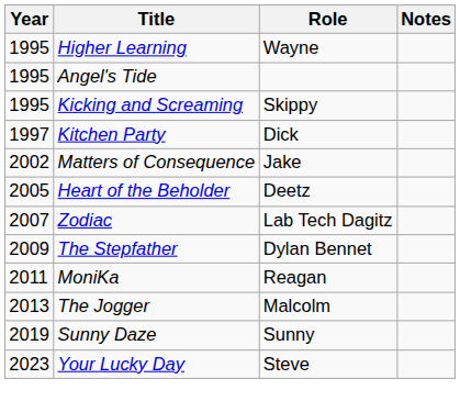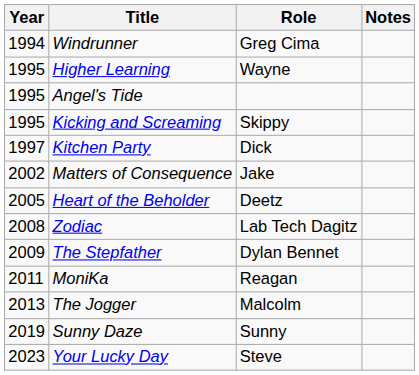+ row: 1994 | Windrunner | Greg Cima
Zodiac | Year: 2007 -> 2008
